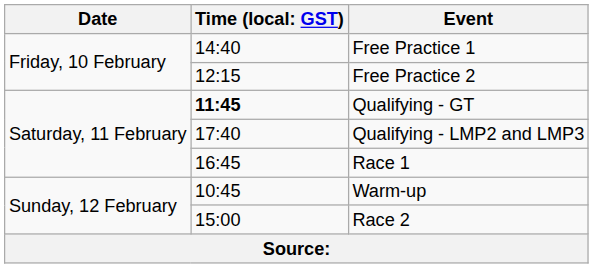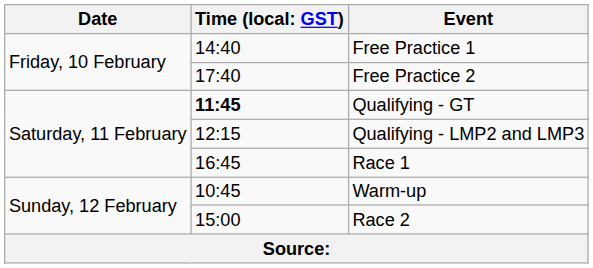Free Practice 2 | column 2: 12:15 -> 17:40
Qualifying - LMP2 and LMP3 | column 2: 17:40 -> 12:15
